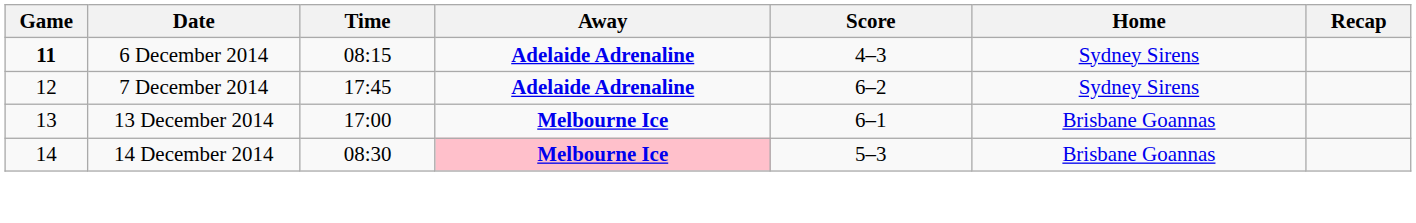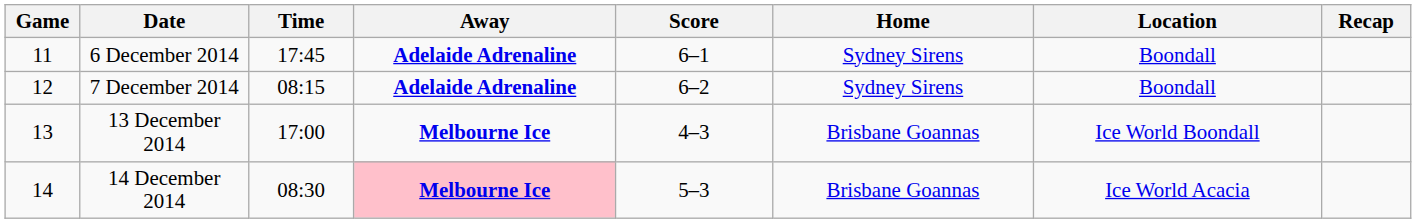+ column: Location | Boondall | Boondall | Ice World Boondall | Ice World Acacia
6 December 2014 | Game: bold -> normal
6 December 2014 | Time: 08:15 -> 17:45
6 December 2014 | Score: 4–3 -> 6–1
7 December 2014 | Time: 17:45 -> 08:15
13 December 2014 | Score: 6–1 -> 4–3
